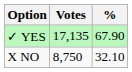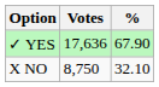✓ YES | Votes: 17,135 -> 17,636
